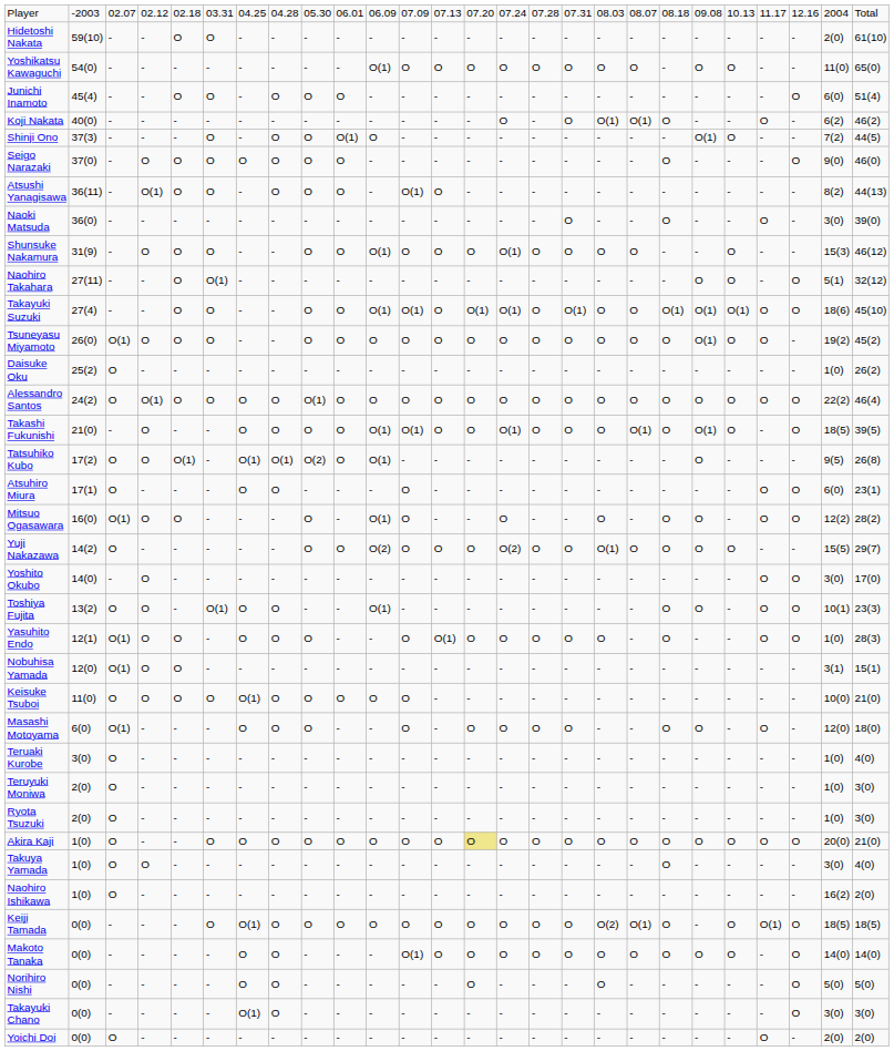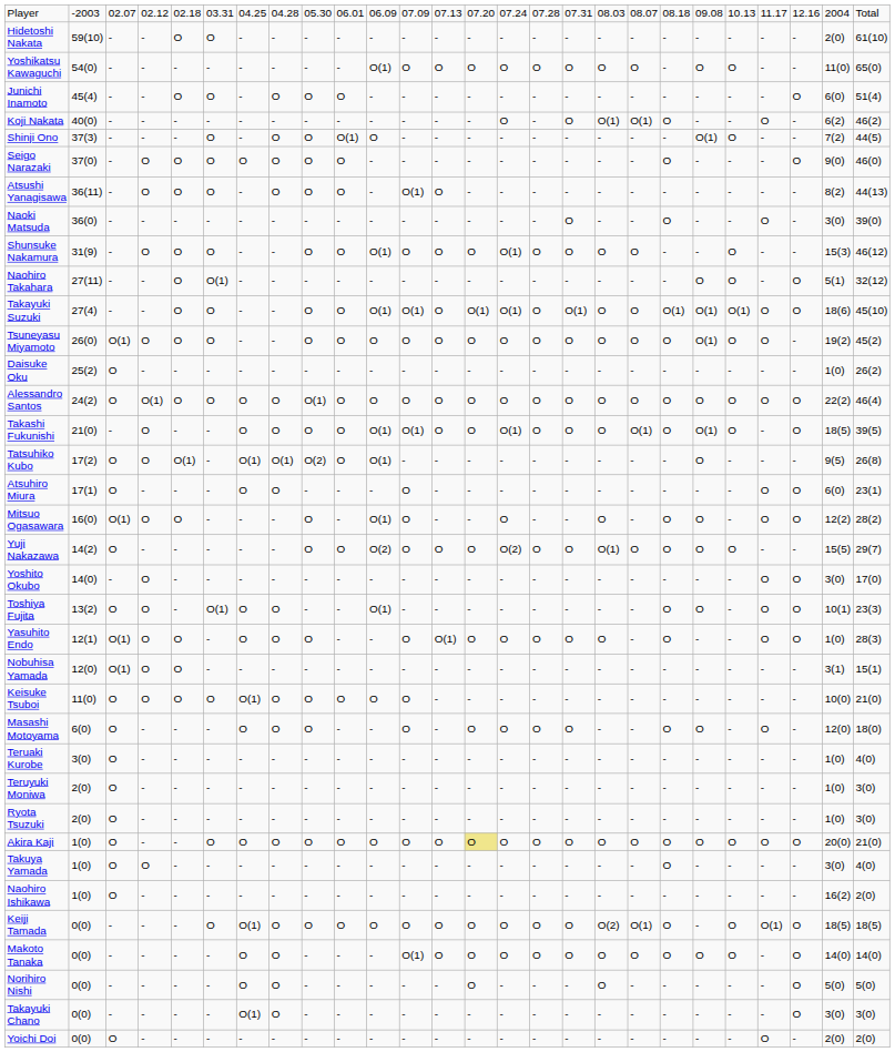Atsushi Yanagisawa | column 4: O(1) -> O
Masashi Motoyama | column 3: O(1) -> O
